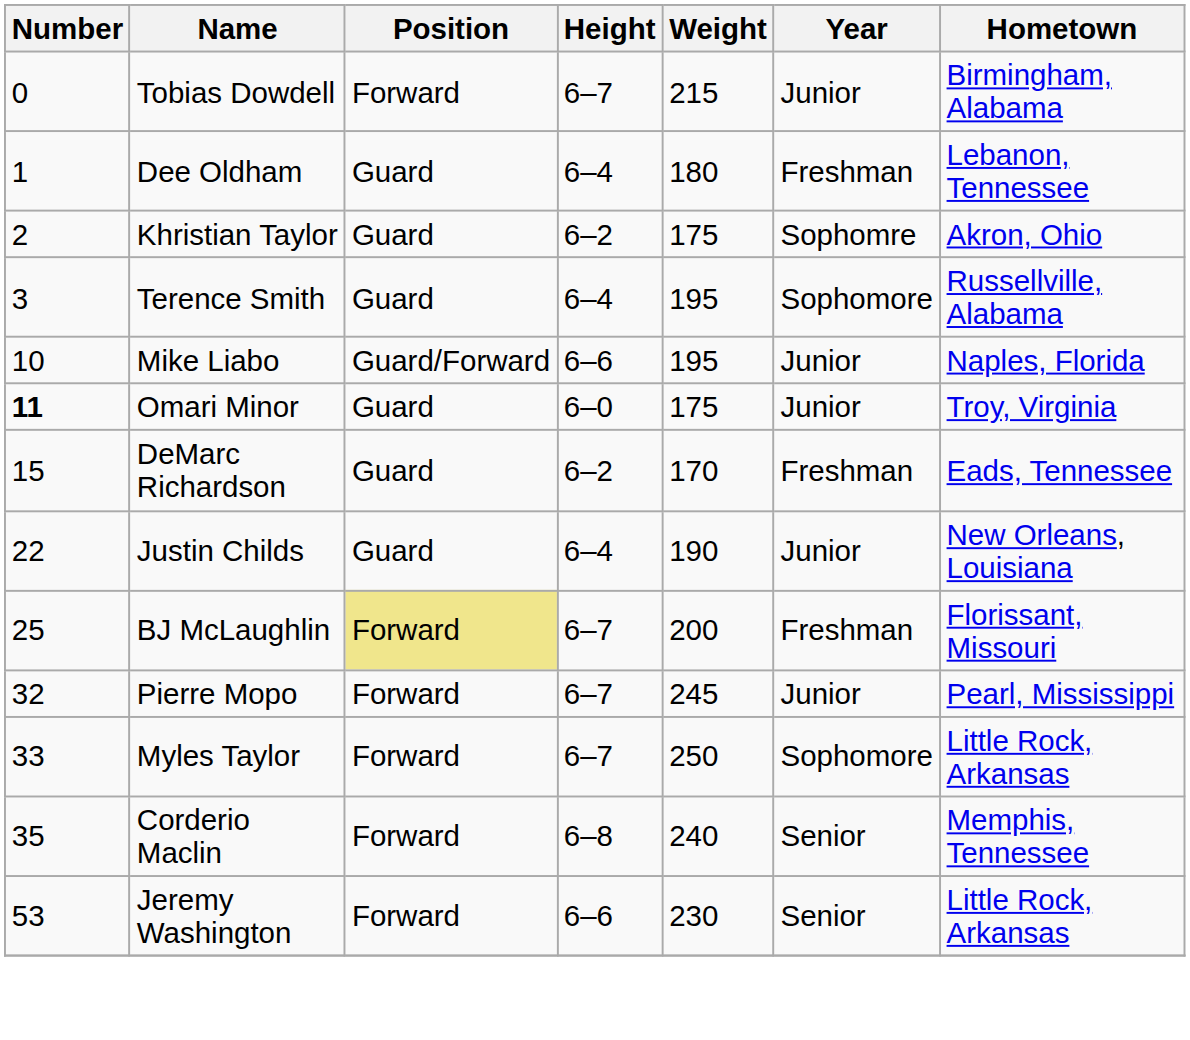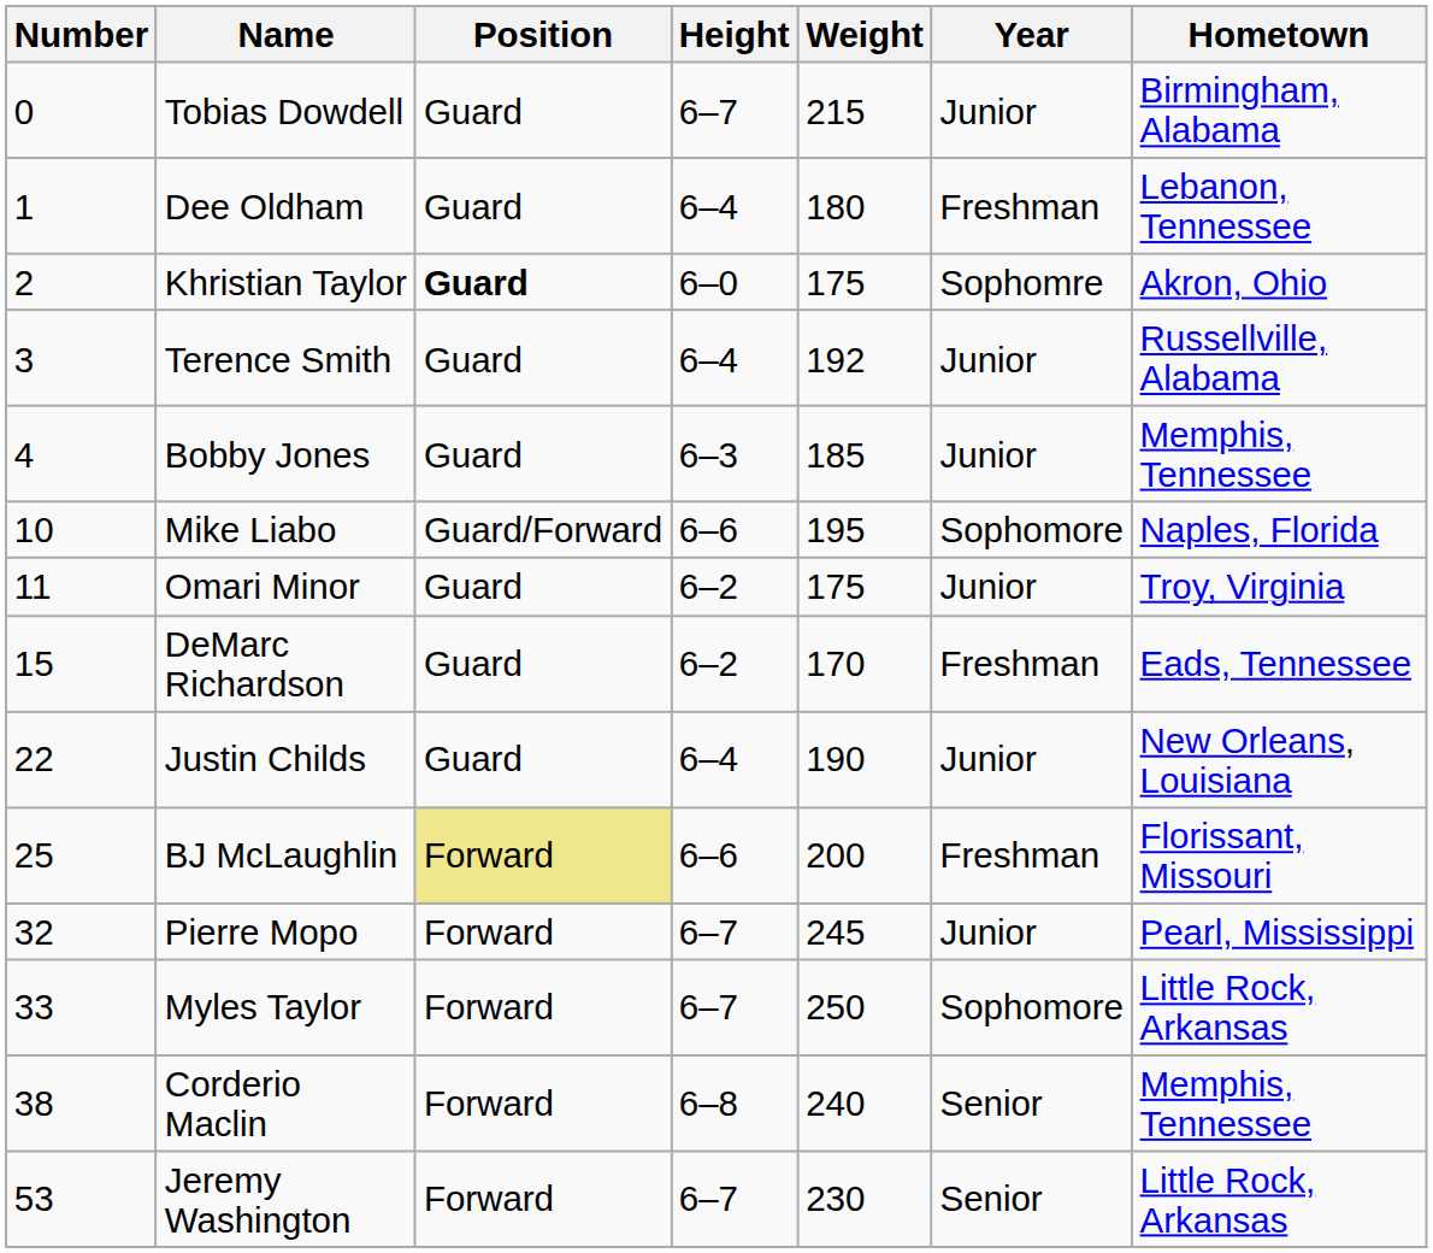Tobias Dowdell | Position: Forward -> Guard
Khristian Taylor | Position: normal -> bold
Khristian Taylor | Height: 6–2 -> 6–0
Terence Smith | Weight: 195 -> 192
Terence Smith | Year: Sophomore -> Junior
+ row: 4 | Bobby Jones | Guard | 6–3 | 185 | Junior | Memphis, Tennessee
Mike Liabo | Year: Junior -> Sophomore
Omari Minor | Number: bold -> normal
Omari Minor | Height: 6–0 -> 6–2
BJ McLaughlin | Height: 6–7 -> 6–6
Corderio Maclin | Number: 35 -> 38
Jeremy Washington | Height: 6–6 -> 6–7
